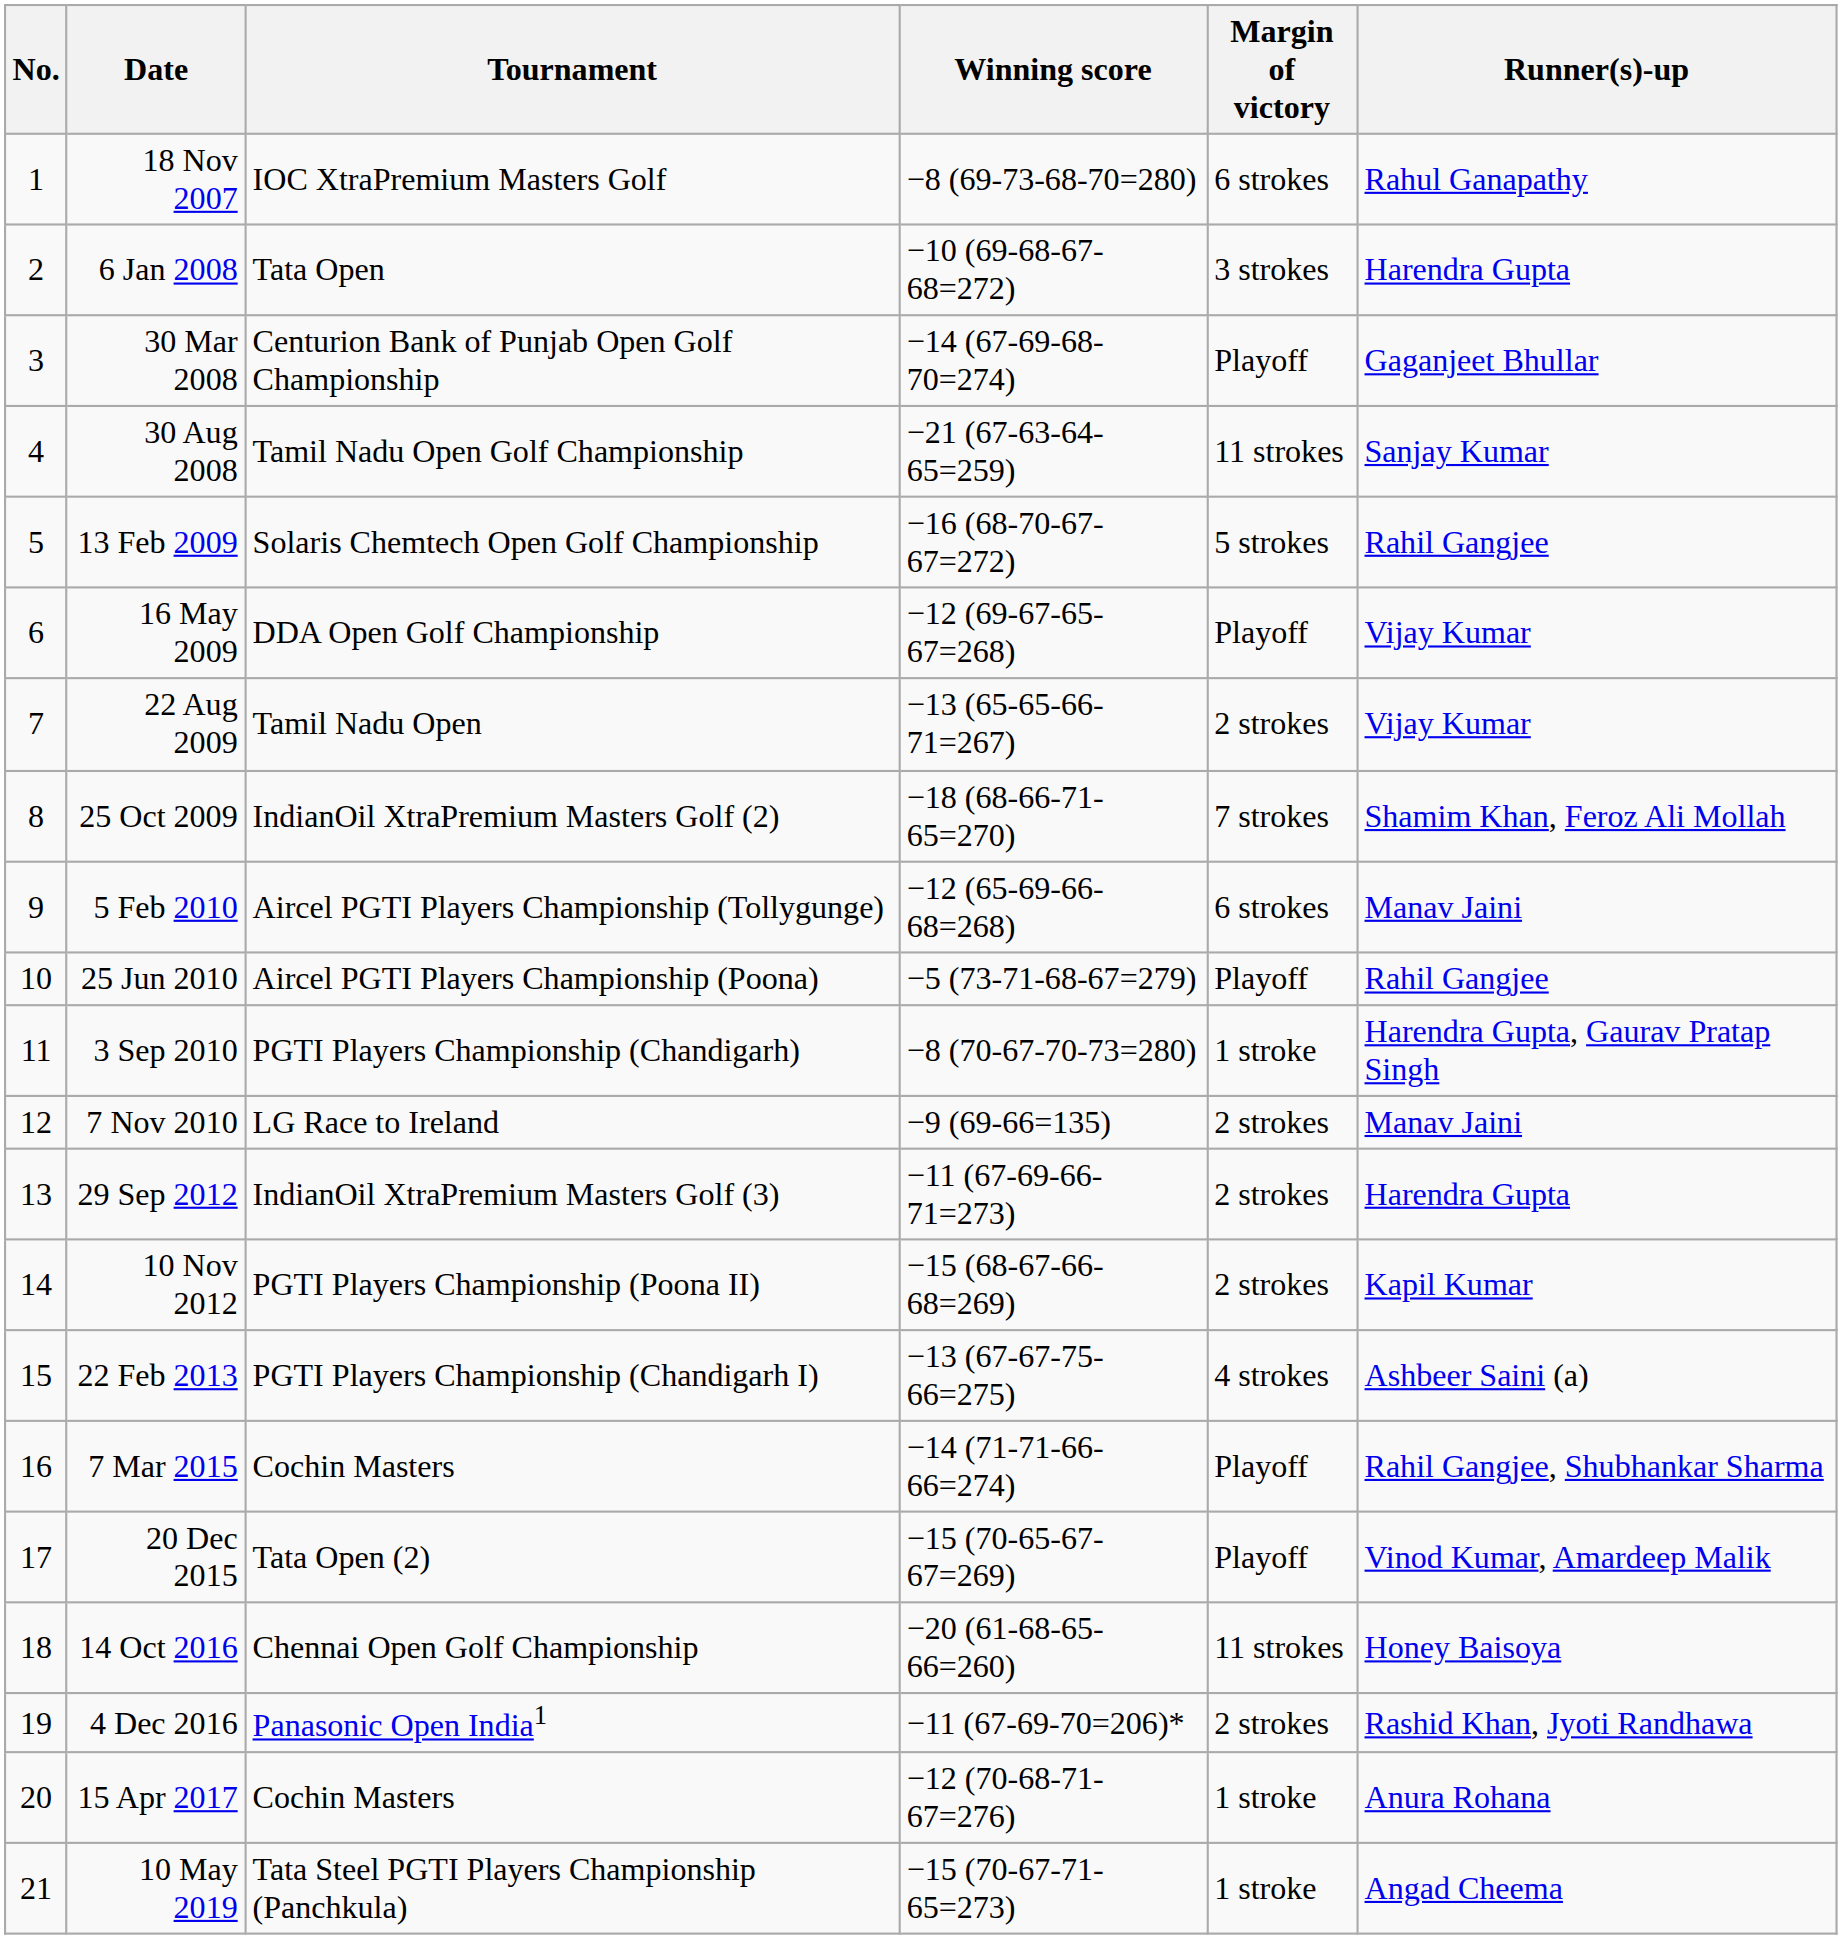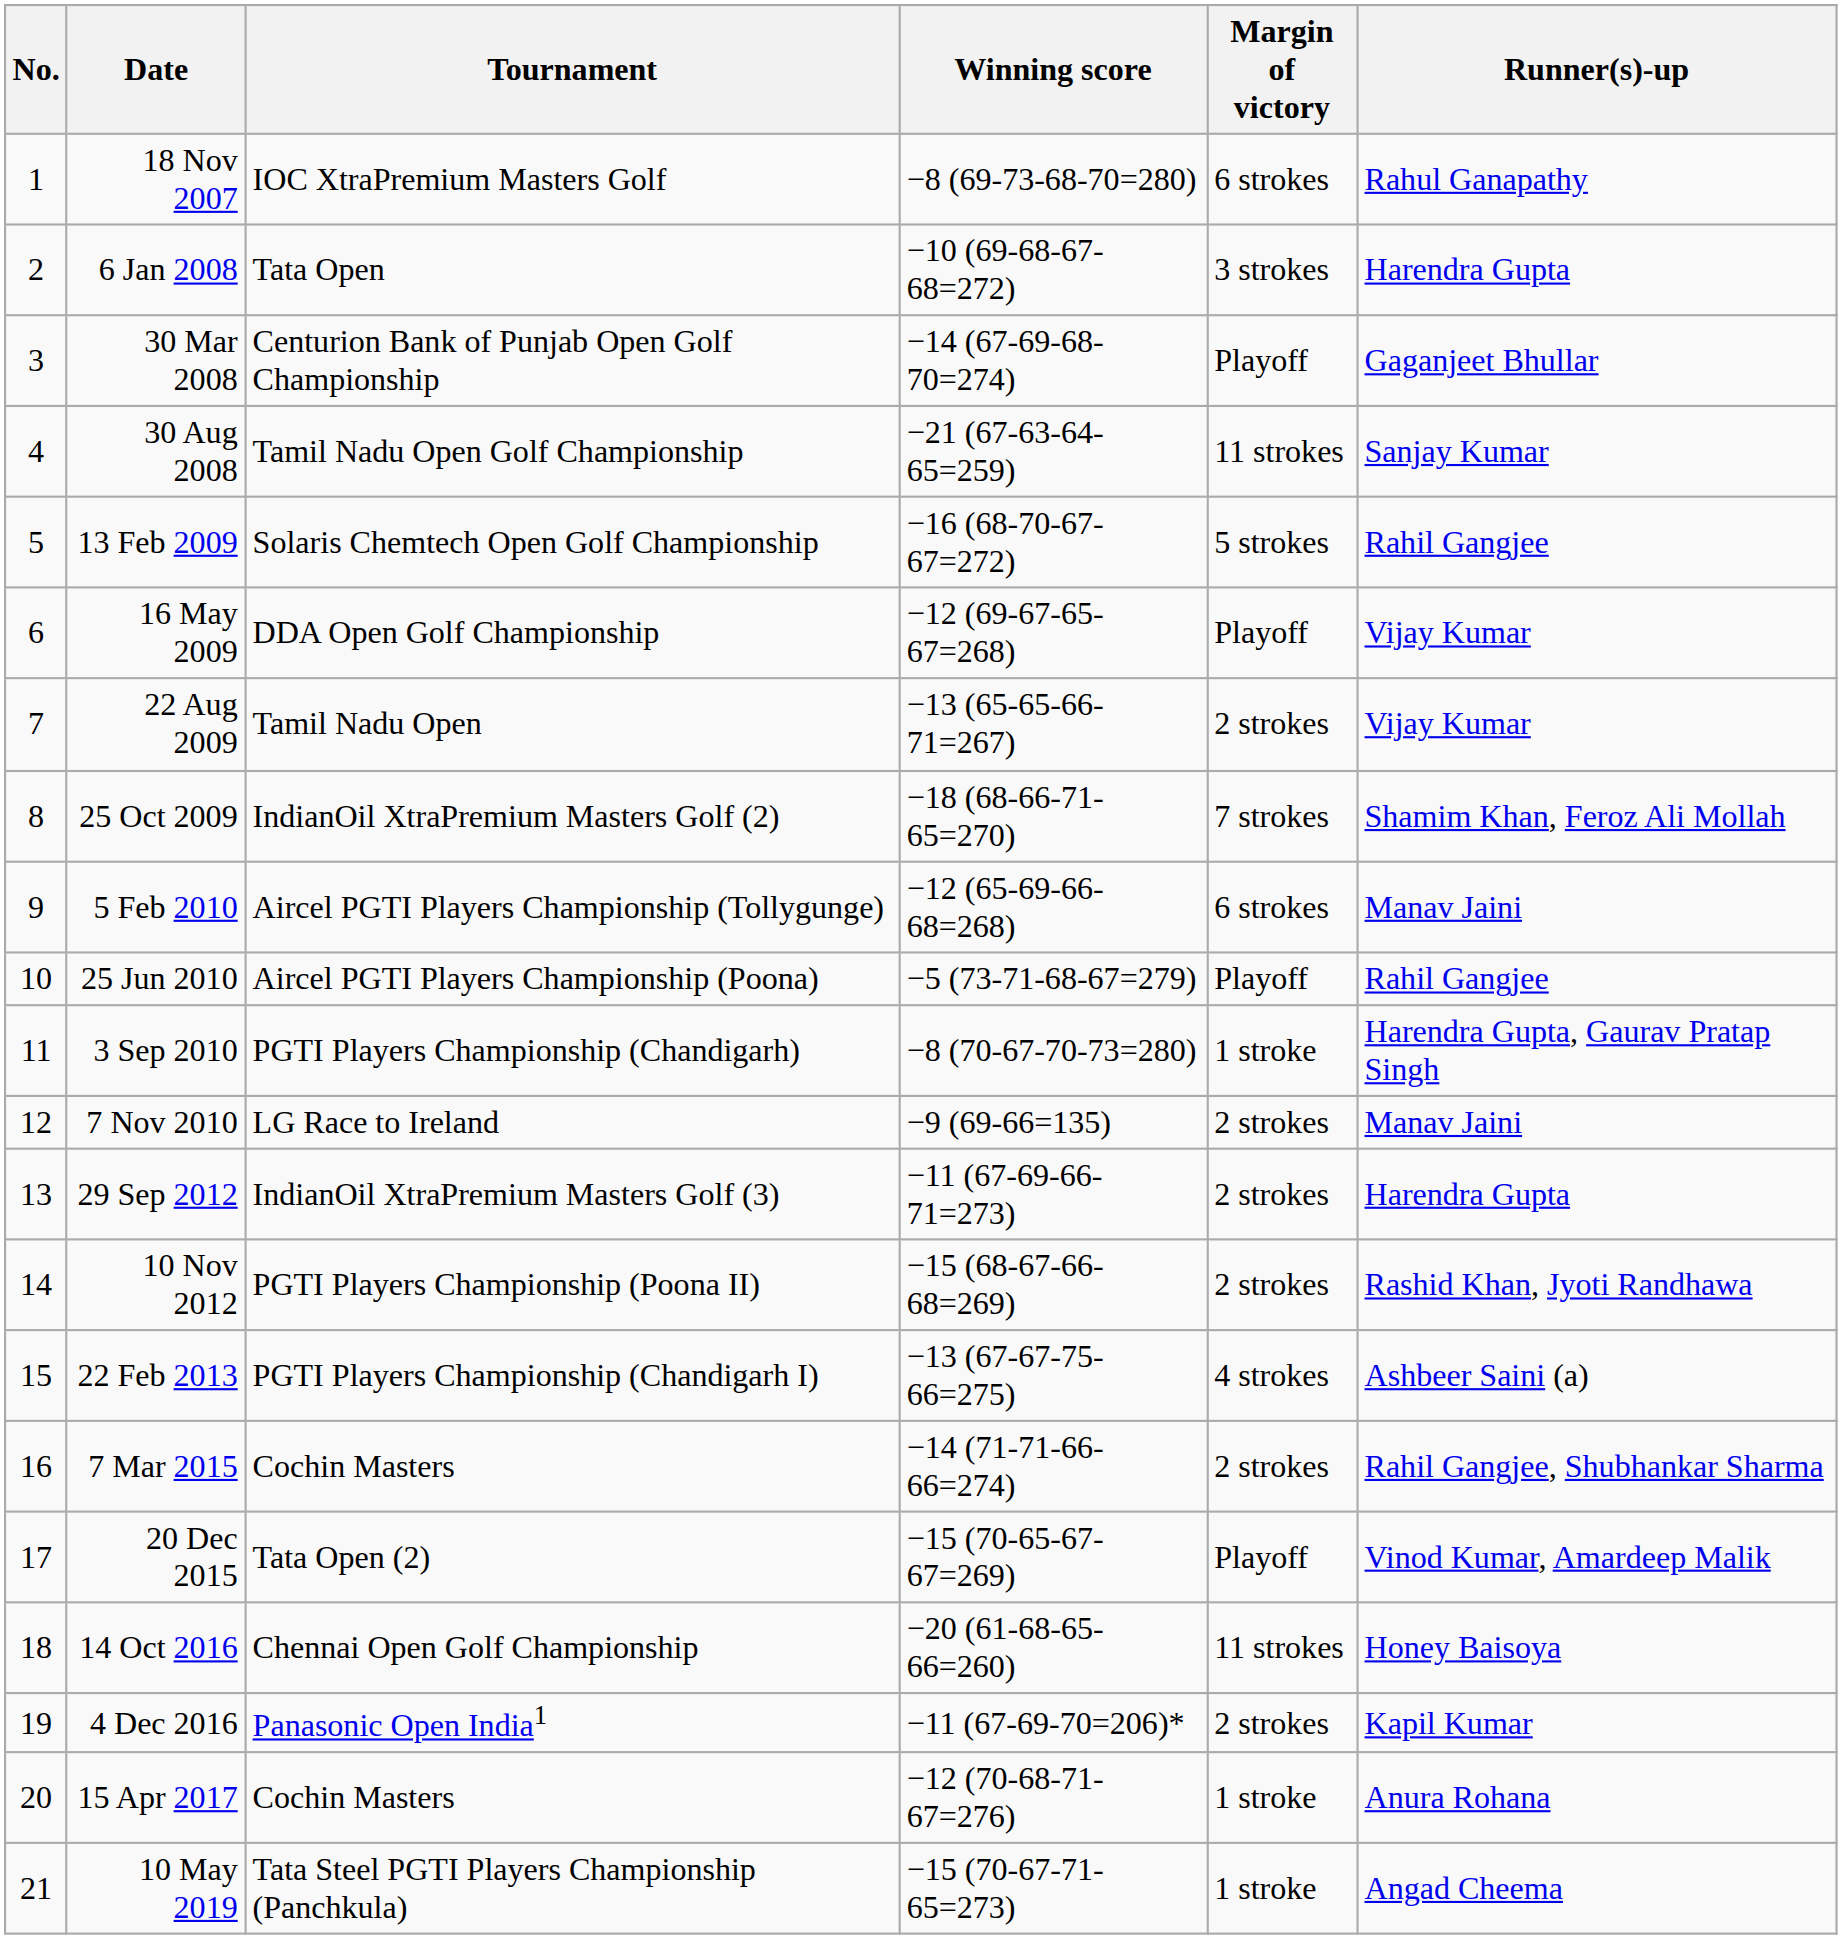10 Nov 2012 | Runner(s)-up: Kapil Kumar -> Rashid Khan, Jyoti Randhawa
7 Mar 2015 | Margin of victory: Playoff -> 2 strokes
4 Dec 2016 | Runner(s)-up: Rashid Khan, Jyoti Randhawa -> Kapil Kumar
